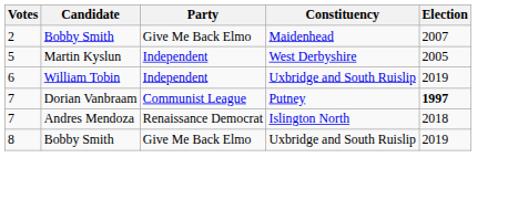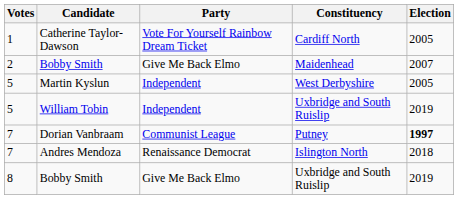+ row: 1 | Catherine Taylor-Dawson | Vote For Yourself Rainbow Dream Ticket | Cardiff North | 2005
William Tobin | Votes: 6 -> 5
